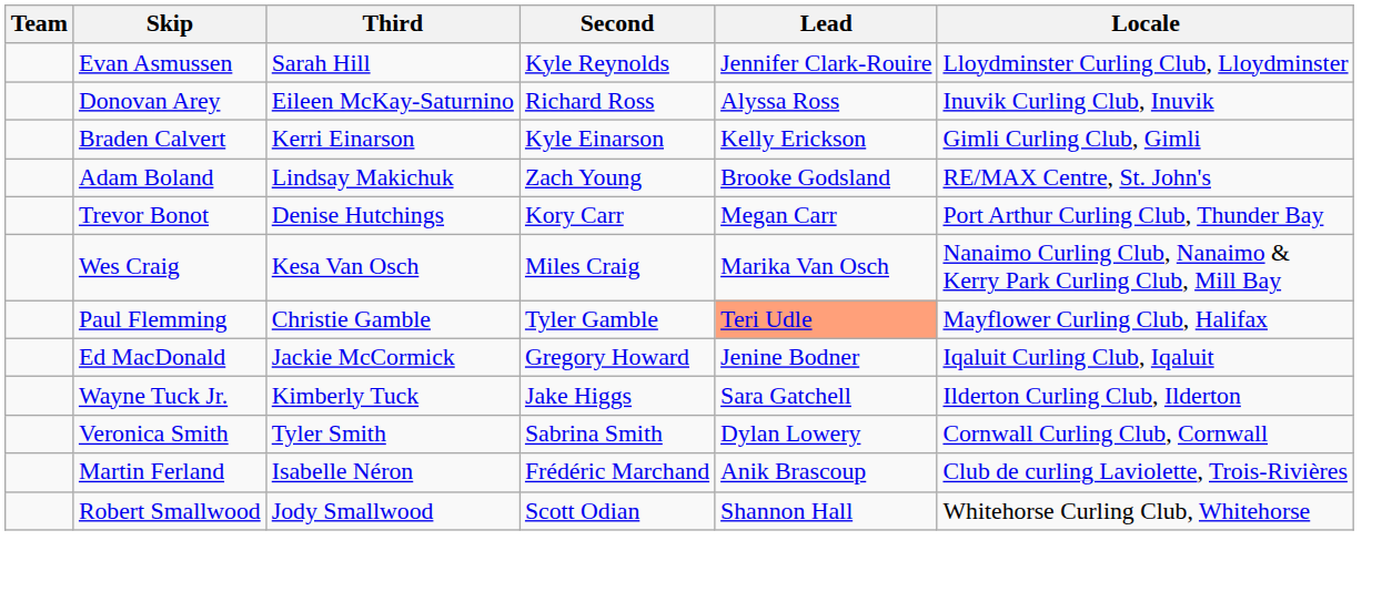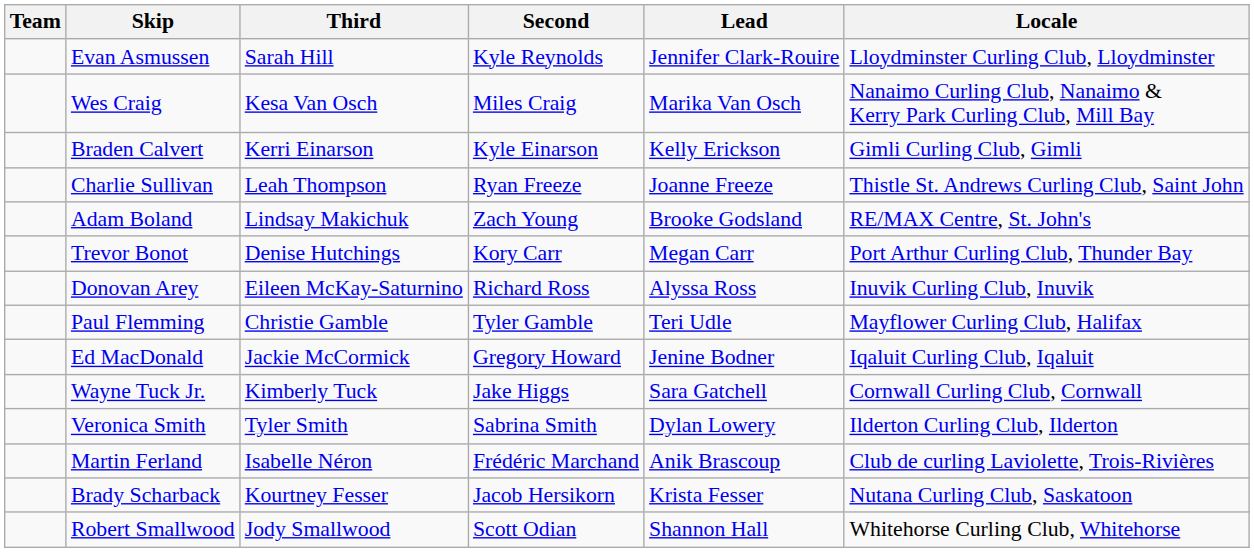rows swapped: Wes Craig <-> Donovan Arey
+ row: Charlie Sullivan | Leah Thompson | Ryan Freeze | Joanne Freeze | Thistle St. Andrews Curling Club, Saint John
Paul Flemming | Lead: lightsalmon background -> no background
Wayne Tuck Jr. | Locale: Ilderton Curling Club, Ilderton -> Cornwall Curling Club, Cornwall
Veronica Smith | Locale: Cornwall Curling Club, Cornwall -> Ilderton Curling Club, Ilderton
+ row: Brady Scharback | Kourtney Fesser | Jacob Hersikorn | Krista Fesser | Nutana Curling Club, Saskatoon
